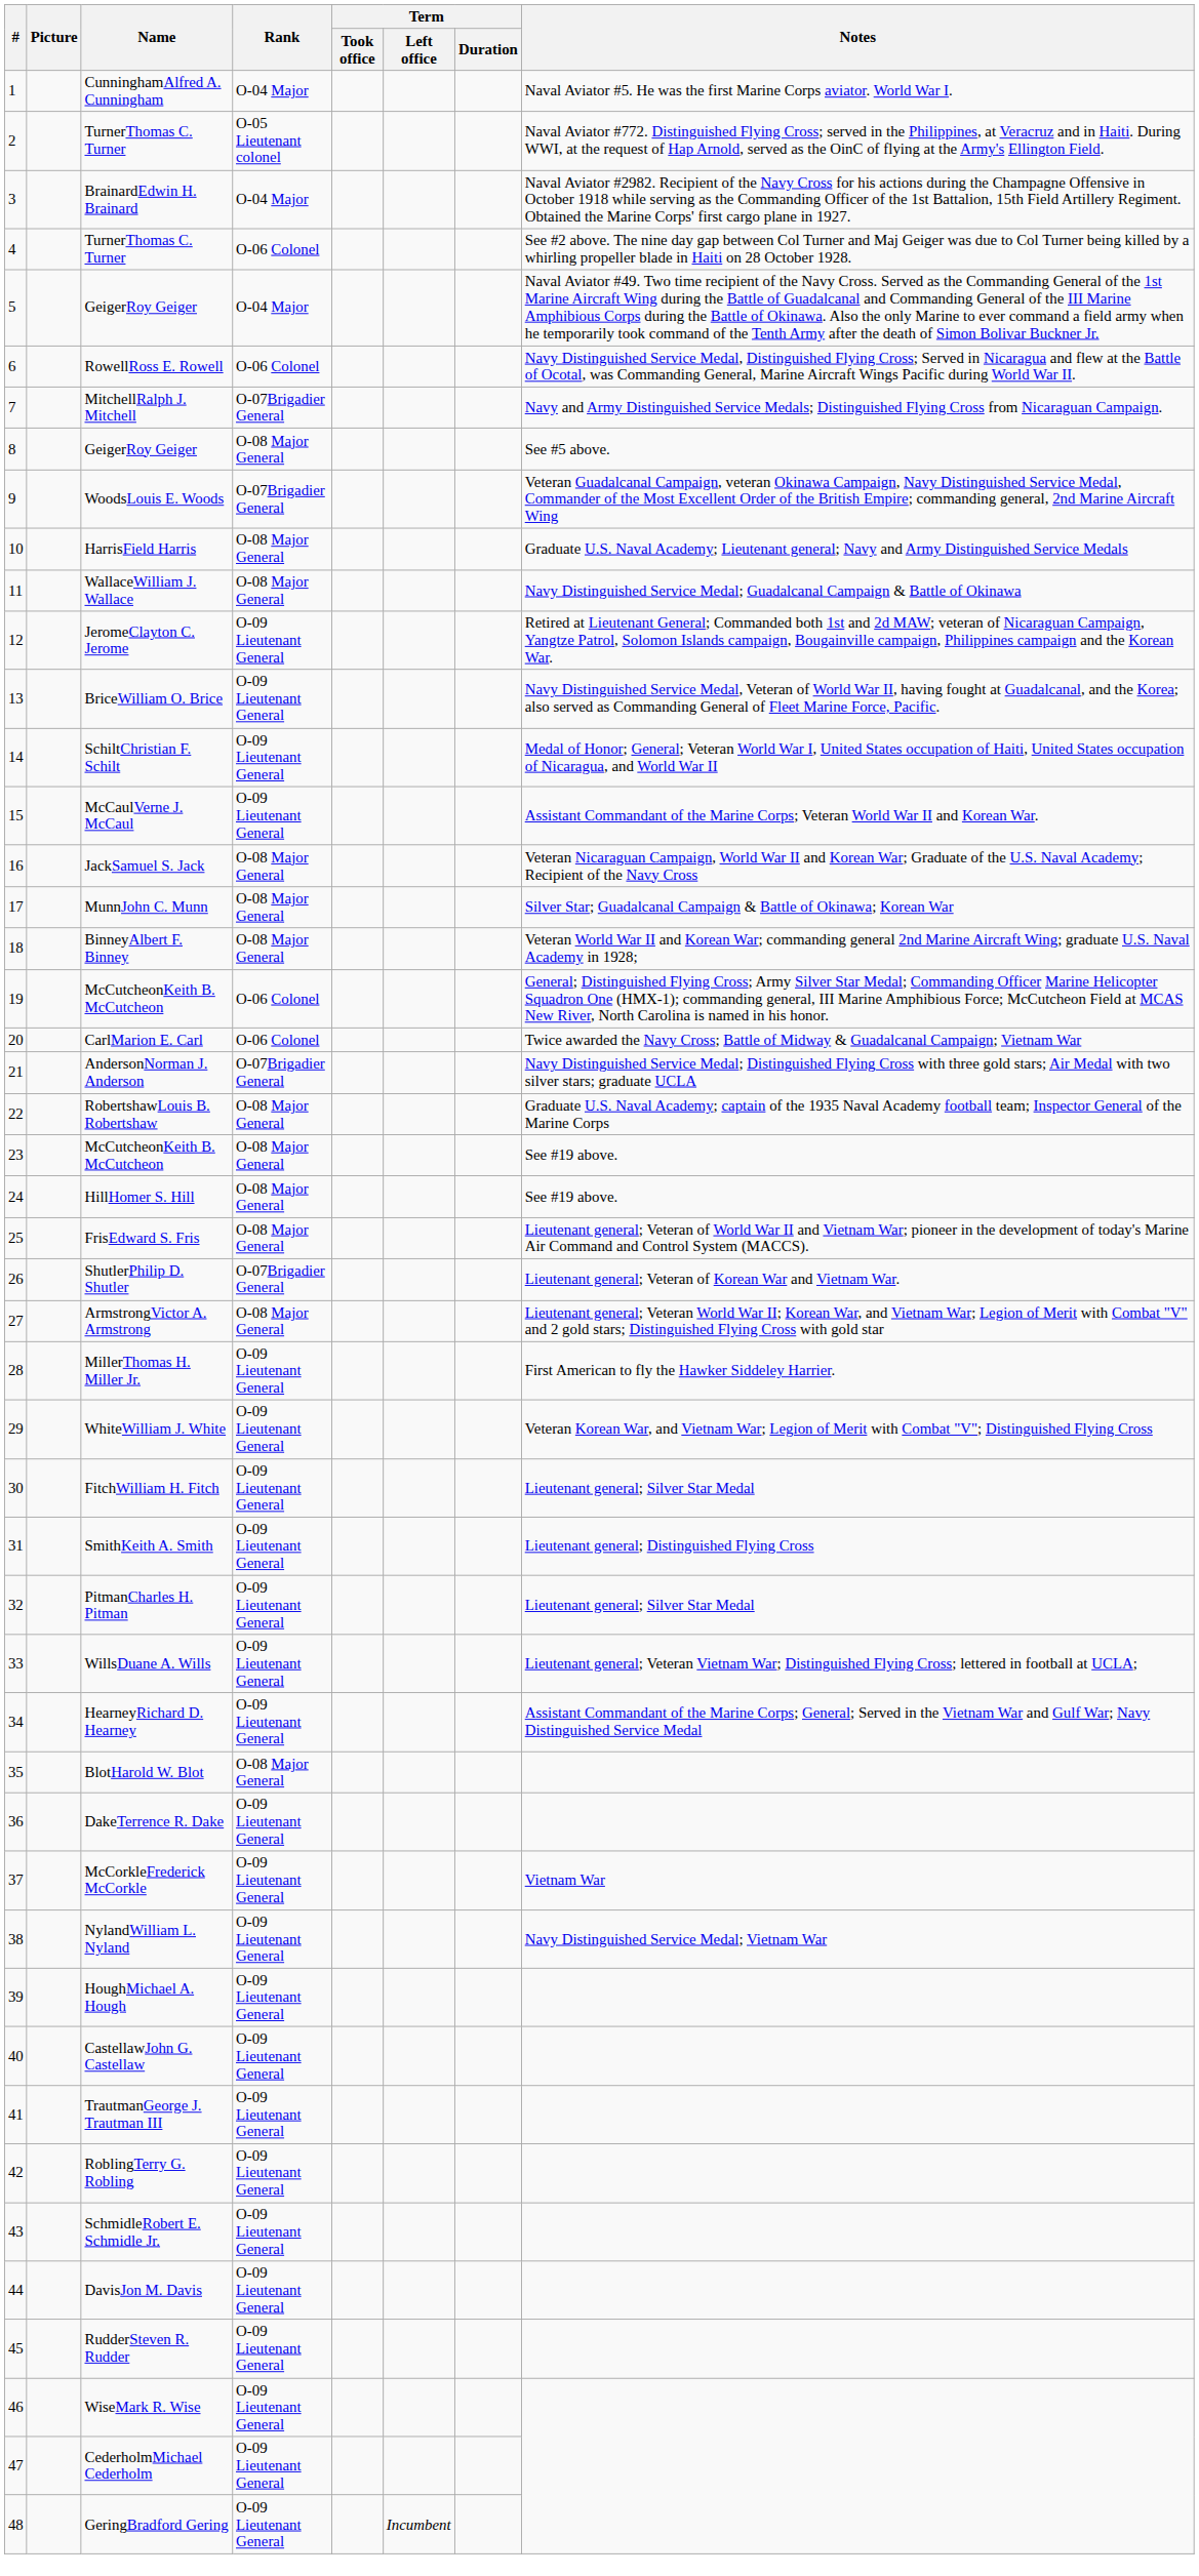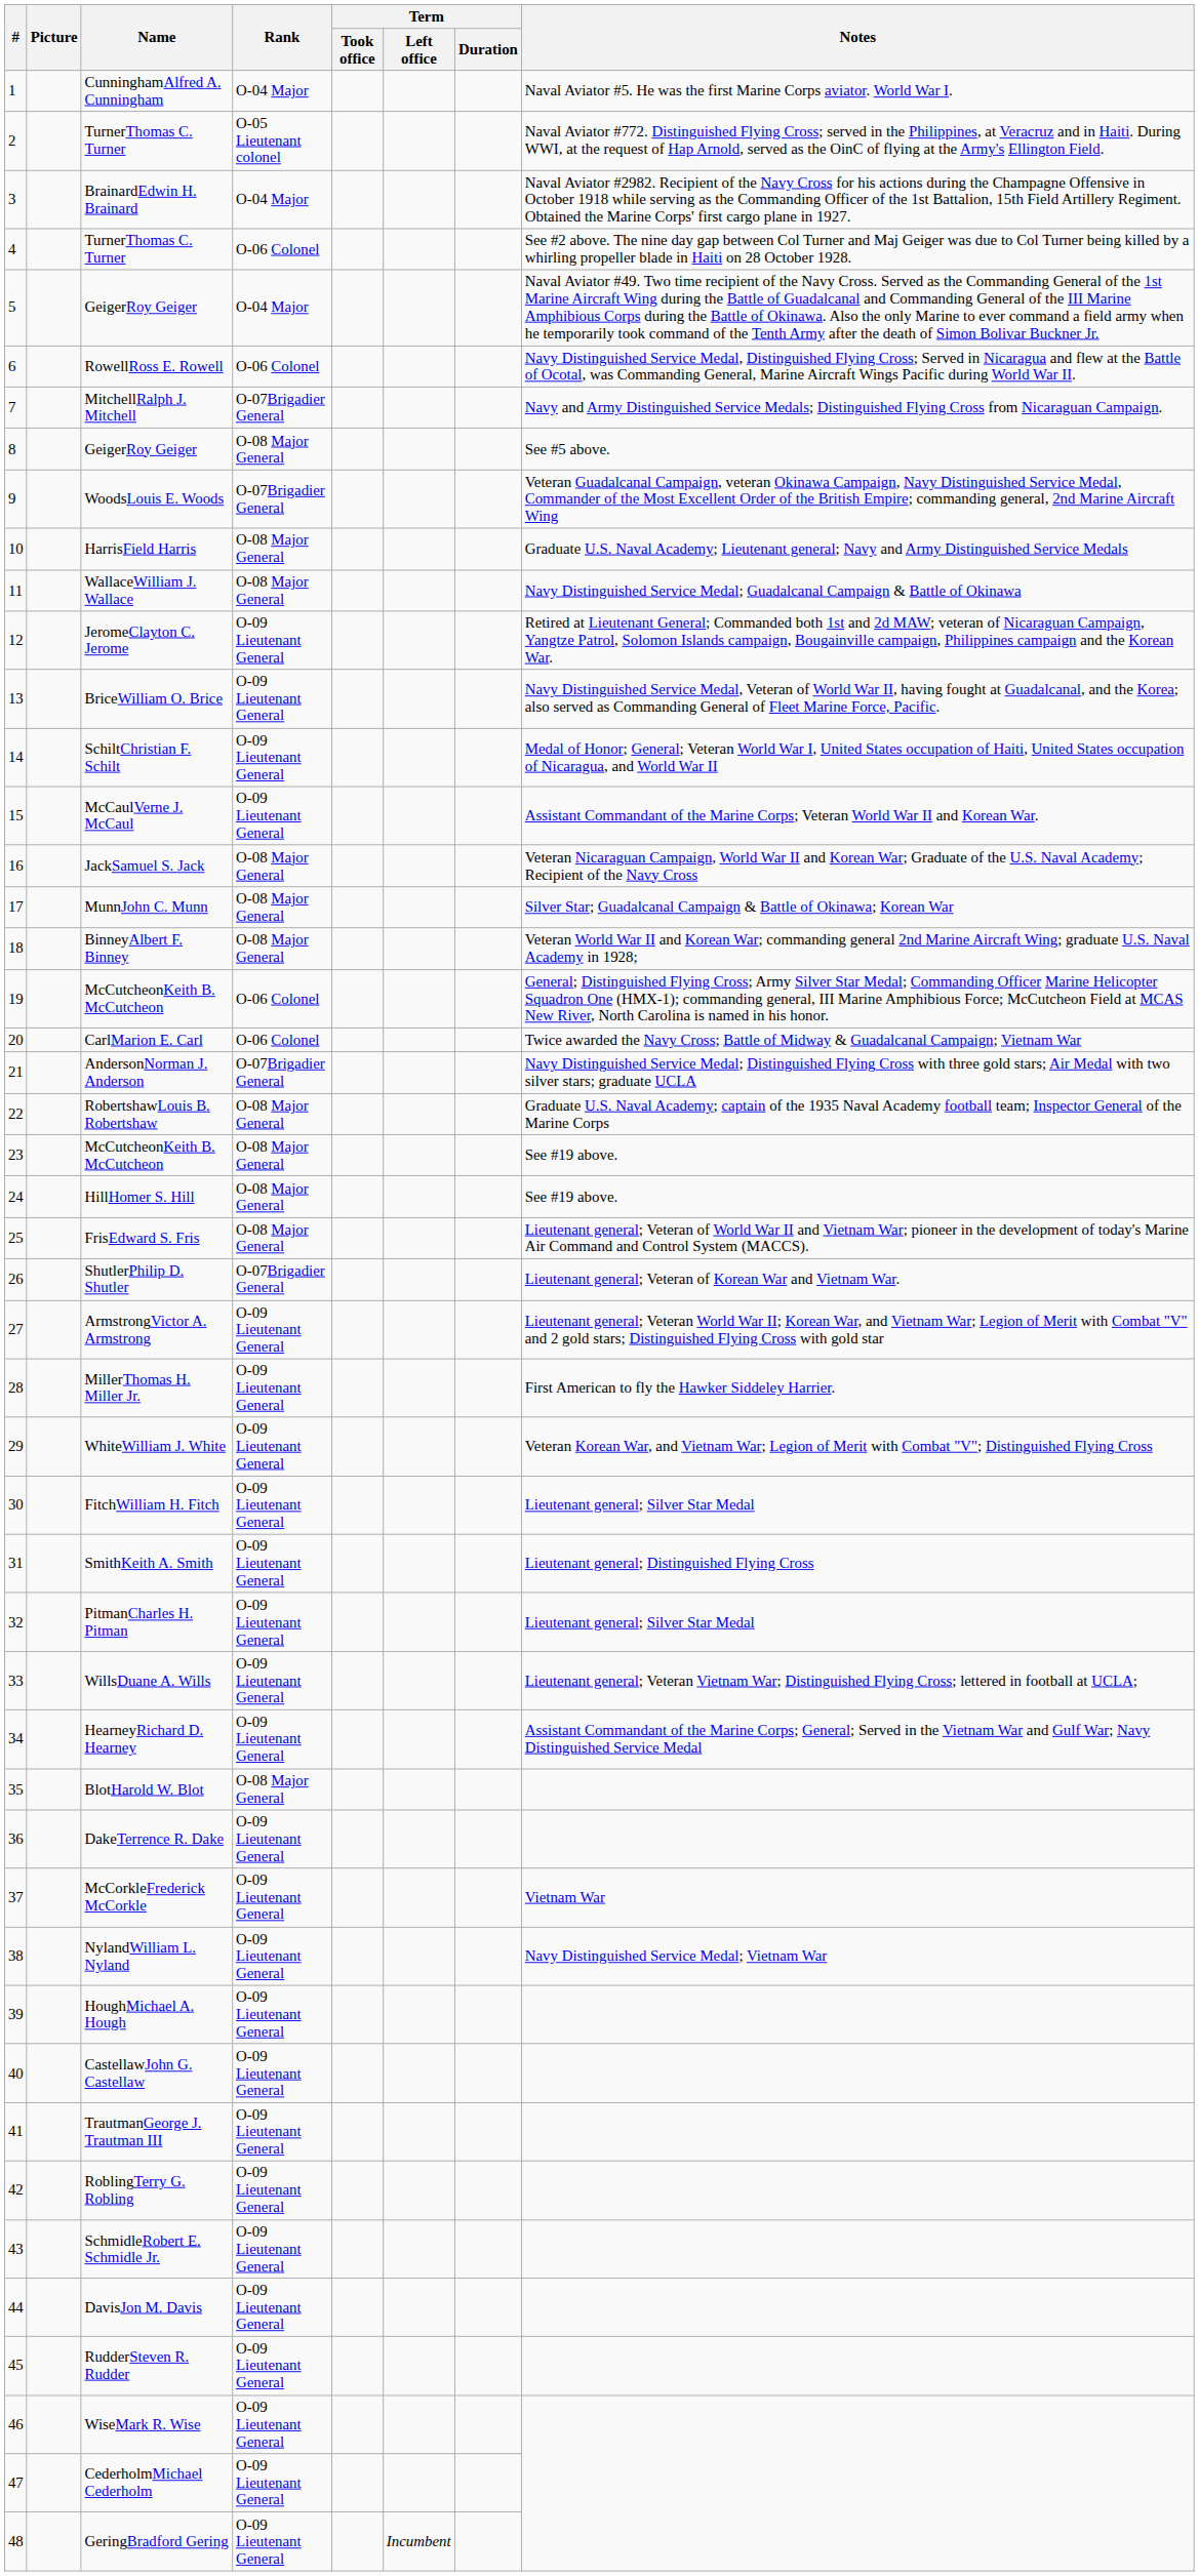ArmstrongVictor A. Armstrong | Rank: O-08 Major General -> O-09 Lieutenant General
